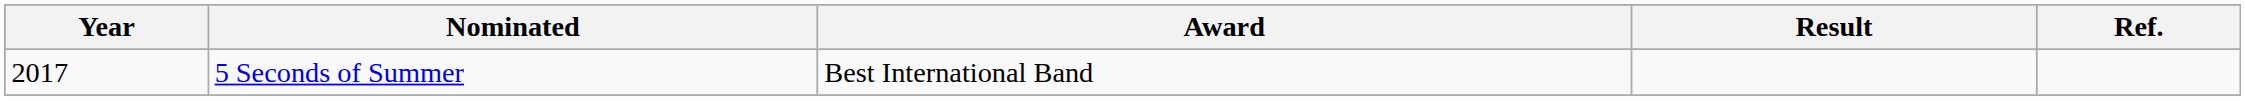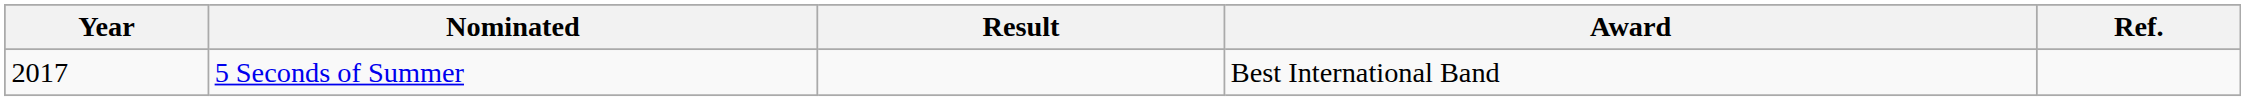columns swapped: Award <-> Result
